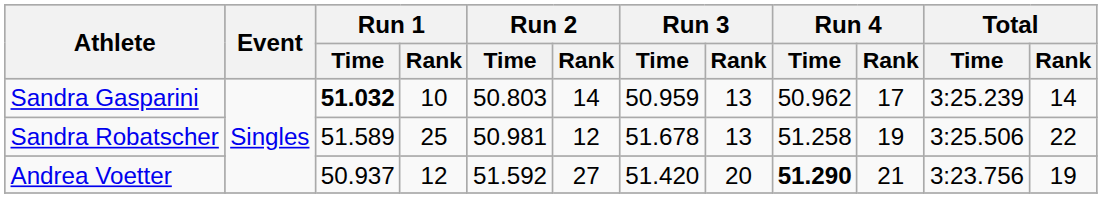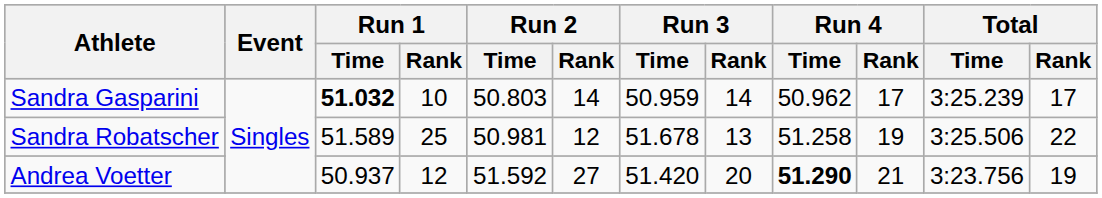Sandra Gasparini | Run 3 / Rank: 13 -> 14
Sandra Gasparini | Total / Rank: 14 -> 17
